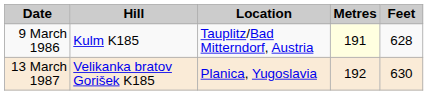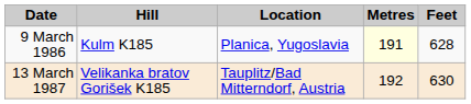9 March 1986 | Location: Tauplitz/Bad Mitterndorf, Austria -> Planica, Yugoslavia
13 March 1987 | Location: Planica, Yugoslavia -> Tauplitz/Bad Mitterndorf, Austria
